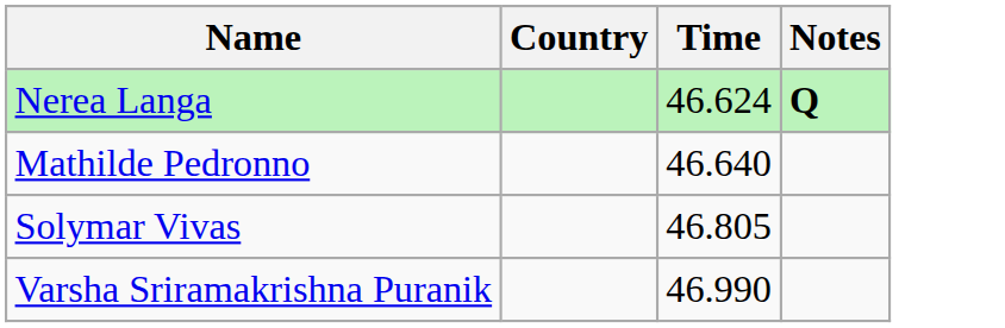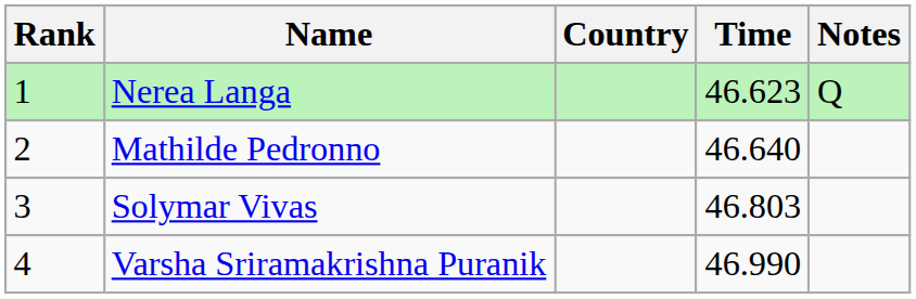+ column: Rank | 1 | 2 | 3 | 4
Nerea Langa | Time: 46.624 -> 46.623
Nerea Langa | Notes: bold -> normal
Solymar Vivas | Time: 46.805 -> 46.803
